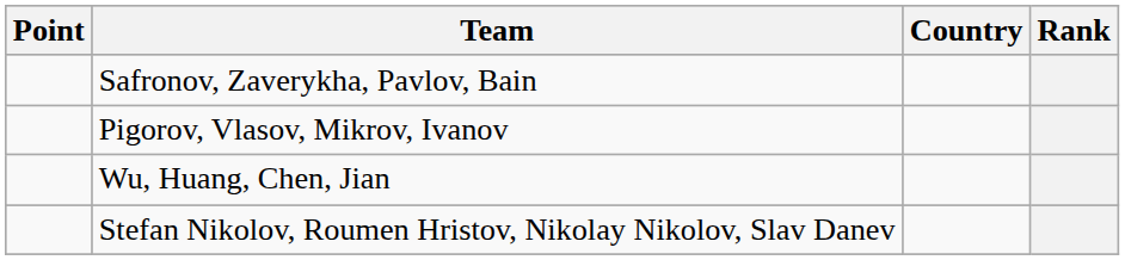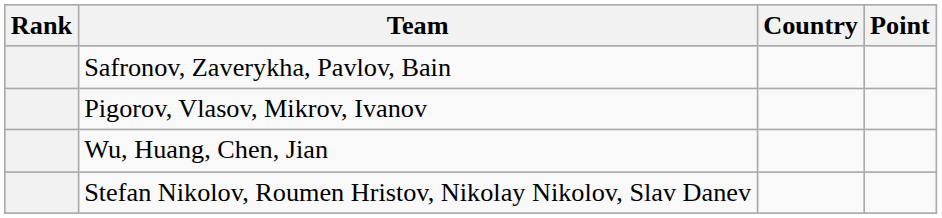columns swapped: Rank <-> Point
